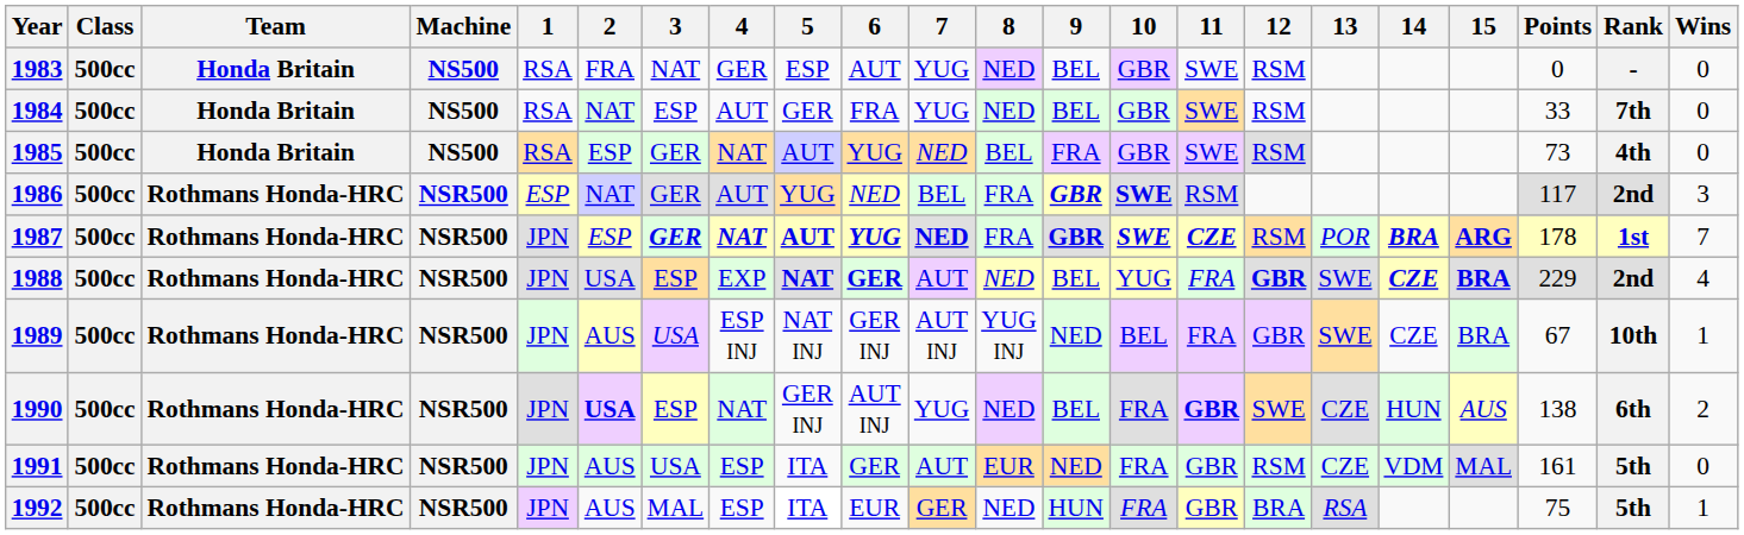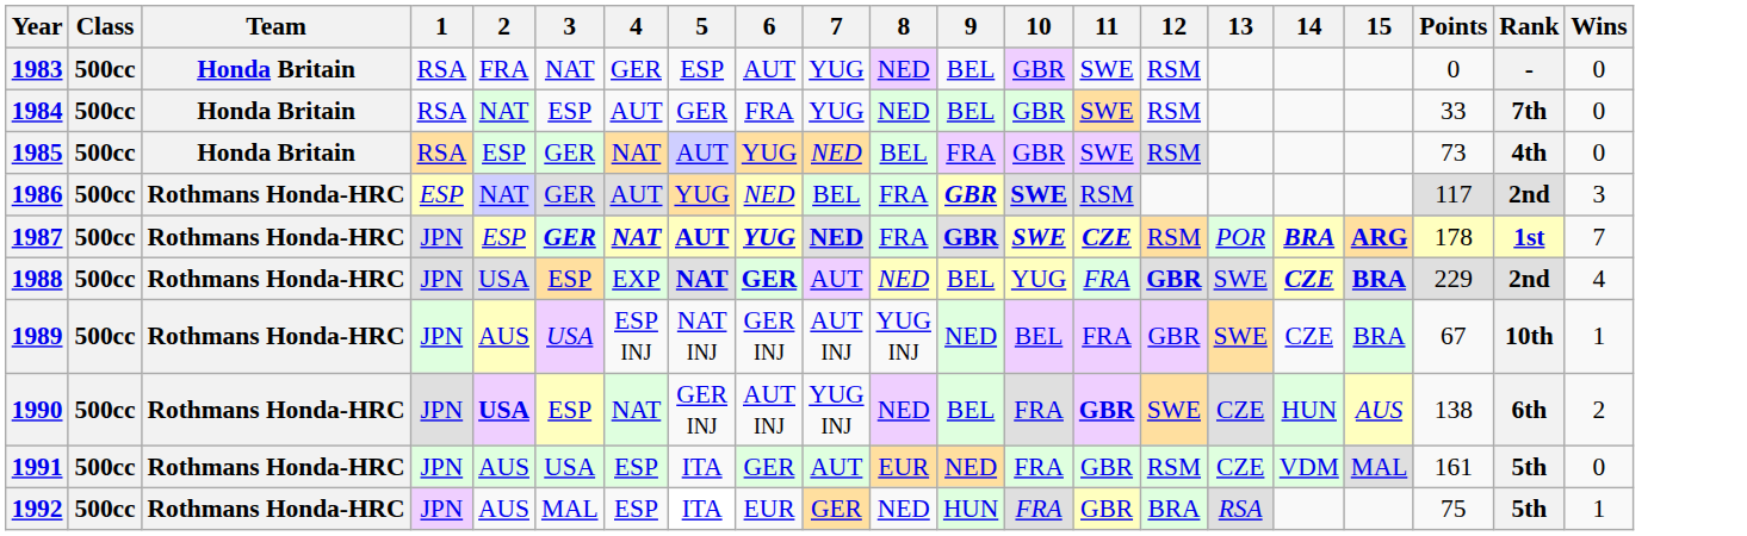- column: Machine | NS500 | NS500 | NS500 | NSR500 | NSR500 | NSR500 | NSR500 | NSR500 | NSR500 | NSR500
1990 | 7: YUG -> YUG INJ
